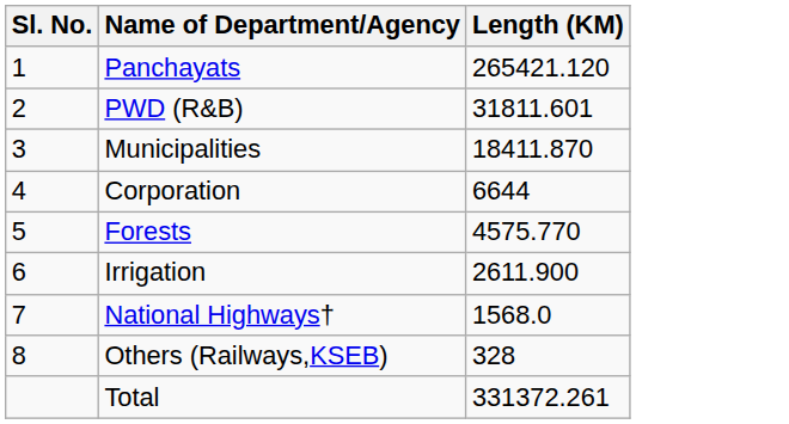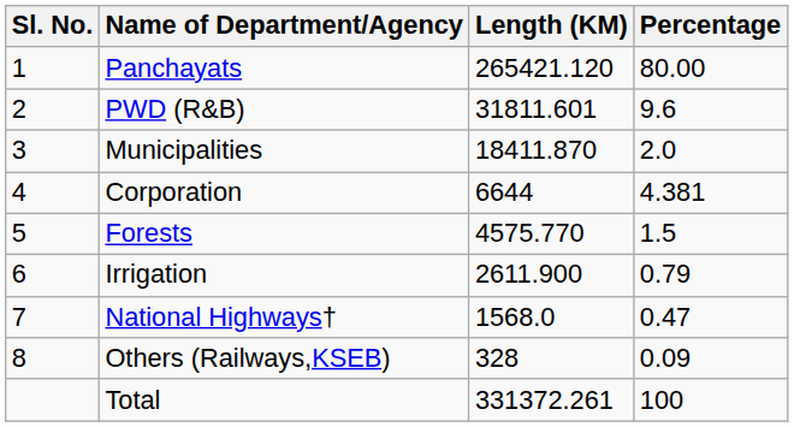+ column: Percentage | 80.00 | 9.6 | 2.0 | 4.381 | 1.5 | 0.79 | 0.47 | 0.09 | 100
